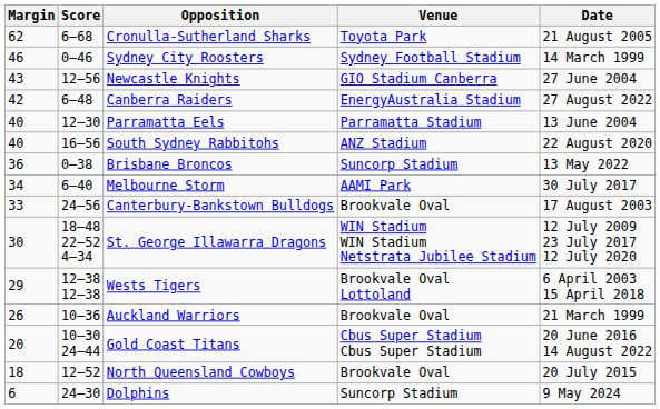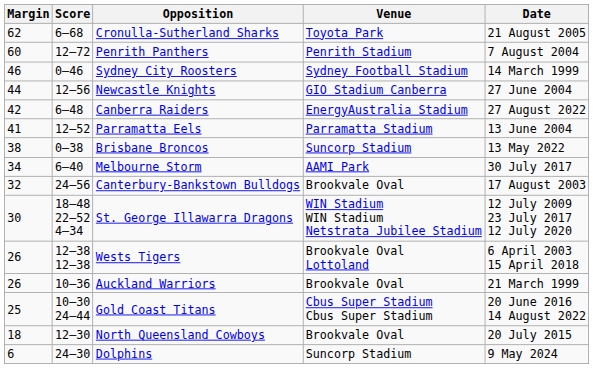+ row: 60 | 12–72 | Penrith Panthers | Penrith Stadium | 7 August 2004
Newcastle Knights | Margin: 43 -> 44
Parramatta Eels | Margin: 40 -> 41
Parramatta Eels | Score: 12–30 -> 12–52
- row: 40 | 16–56 | South Sydney Rabbitohs | ANZ Stadium | 22 August 2020
Brisbane Broncos | Margin: 36 -> 38
Canterbury-Bankstown Bulldogs | Margin: 33 -> 32
Wests Tigers | Margin: 29 -> 26
Gold Coast Titans | Margin: 20 -> 25
North Queensland Cowboys | Score: 12–52 -> 12–30
